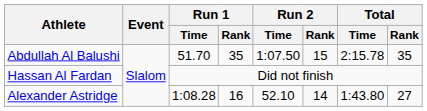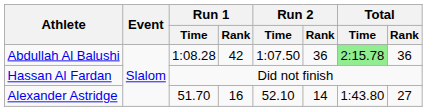Abdullah Al Balushi | Run 1 / Time: 51.70 -> 1:08.28
Abdullah Al Balushi | Run 1 / Rank: 35 -> 42
Abdullah Al Balushi | Run 2 / Rank: 15 -> 36
Abdullah Al Balushi | Total / Time: no background -> lightgreen background
Abdullah Al Balushi | Total / Rank: 35 -> 36
Alexander Astridge | Run 1 / Time: 1:08.28 -> 51.70
